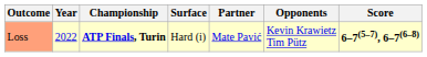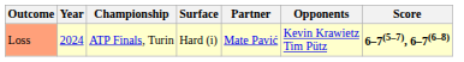Loss | Year: 2022 -> 2024
Loss | Championship: bold -> normal
